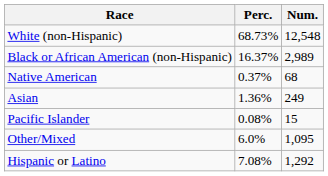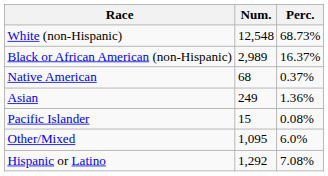columns swapped: Num. <-> Perc.
